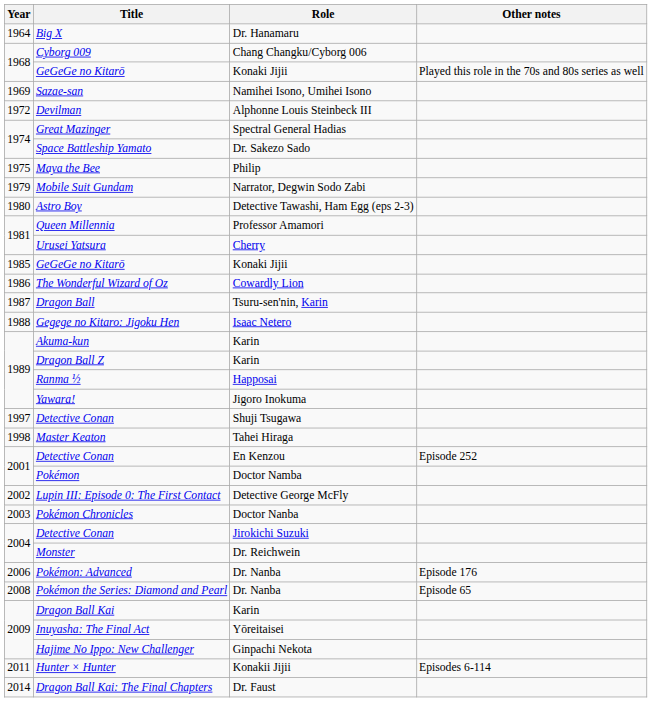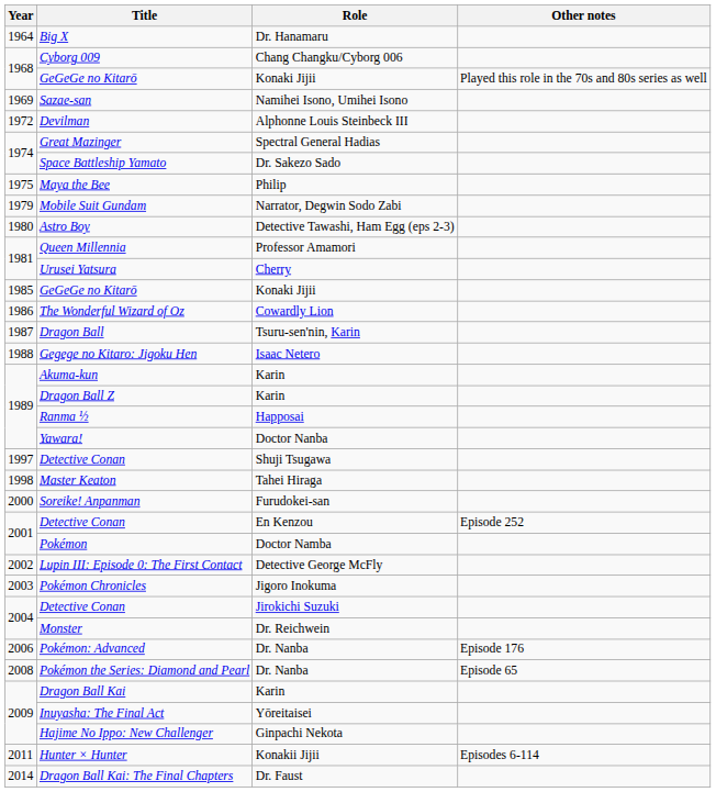Yawara! | Role: Jigoro Inokuma -> Doctor Nanba
+ row: 2000 | Soreike! Anpanman | Furudokei-san
Pokémon Chronicles | Role: Doctor Nanba -> Jigoro Inokuma
